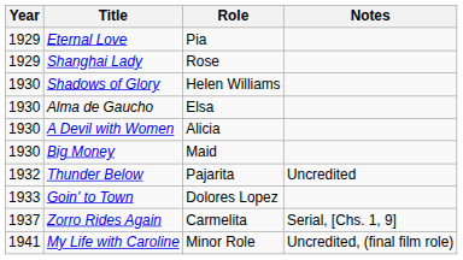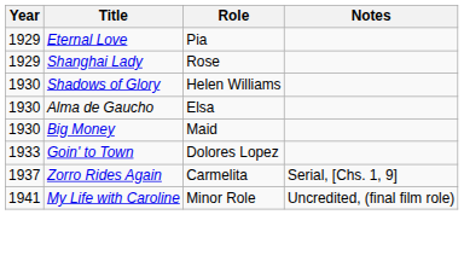- row: 1930 | A Devil with Women | Alicia
- row: 1932 | Thunder Below | Pajarita | Uncredited
